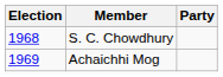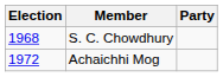Achaichhi Mog | Election: 1969 -> 1972
